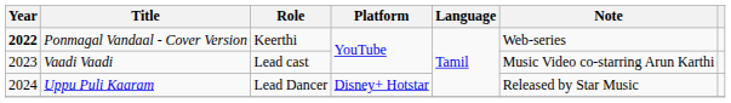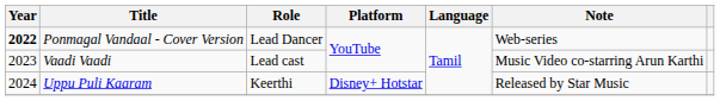Ponmagal Vandaal - Cover Version | Role: Keerthi -> Lead Dancer
Uppu Puli Kaaram | Role: Lead Dancer -> Keerthi
